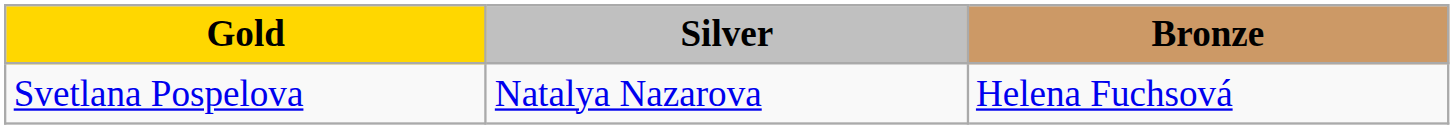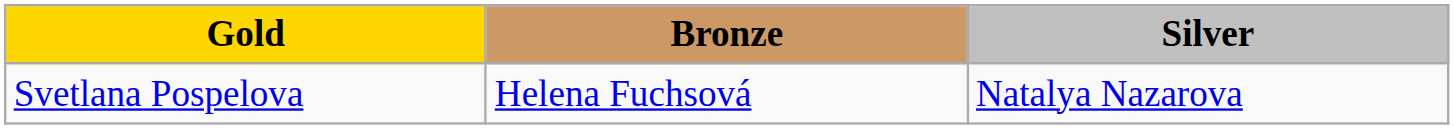columns swapped: Silver <-> Bronze
